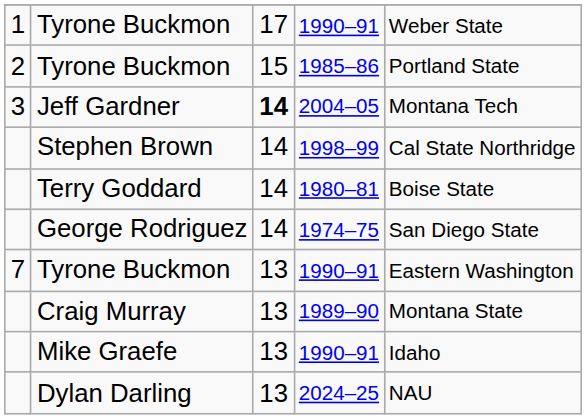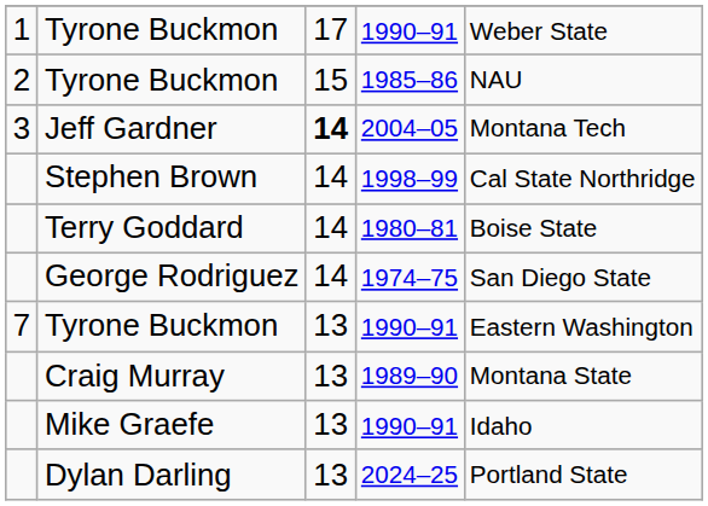2 / Tyrone Buckmon | column 5: Portland State -> NAU
Dylan Darling | column 5: NAU -> Portland State
